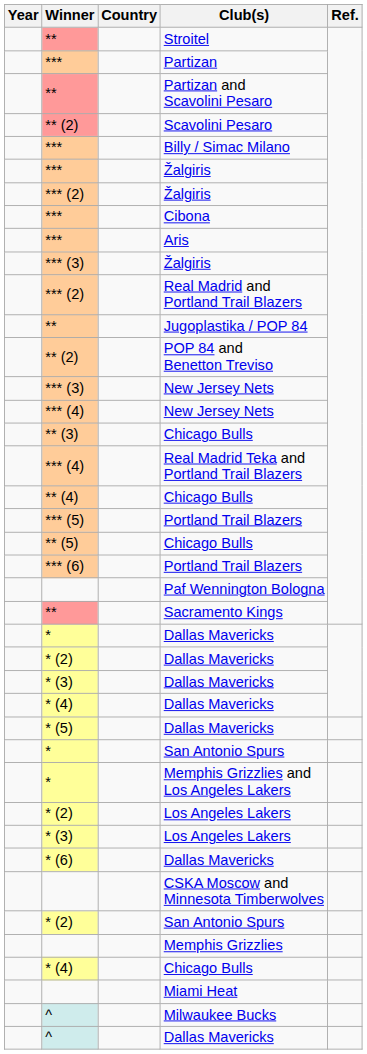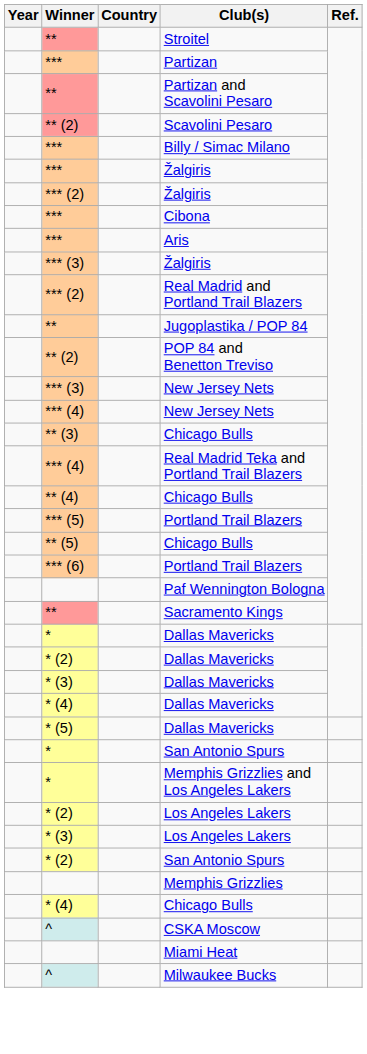- row: * (6) | Dallas Mavericks
- row: CSKA Moscow and Minnesota Timberwolves
+ row: ^ | CSKA Moscow
- row: ^ | Dallas Mavericks
